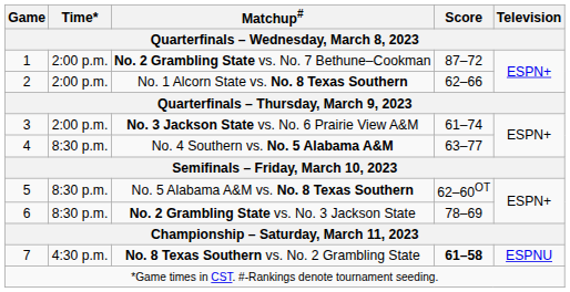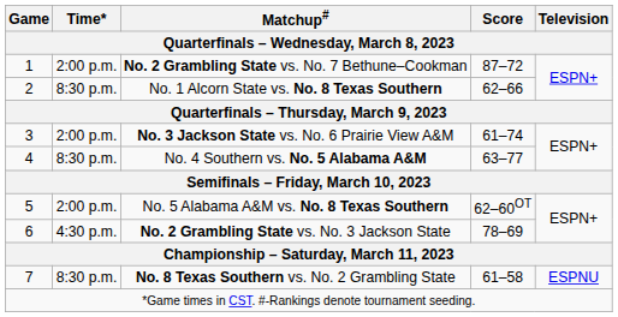No. 1 Alcorn State vs. No. 8 Texas Southern | Time*: 2:00 p.m. -> 8:30 p.m.
No. 5 Alabama A&M vs. No. 8 Texas Southern | Time*: 8:30 p.m. -> 2:00 p.m.
No. 2 Grambling State vs. No. 3 Jackson State | Time*: 8:30 p.m. -> 4:30 p.m.
No. 8 Texas Southern vs. No. 2 Grambling State | Time*: 4:30 p.m. -> 8:30 p.m.
No. 8 Texas Southern vs. No. 2 Grambling State | Score: bold -> normal
